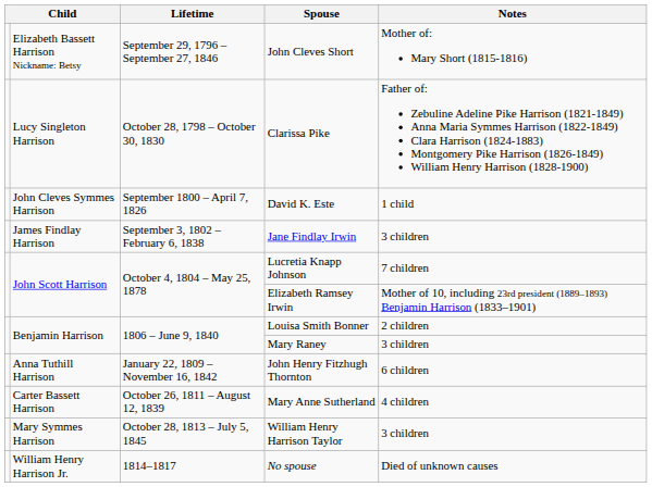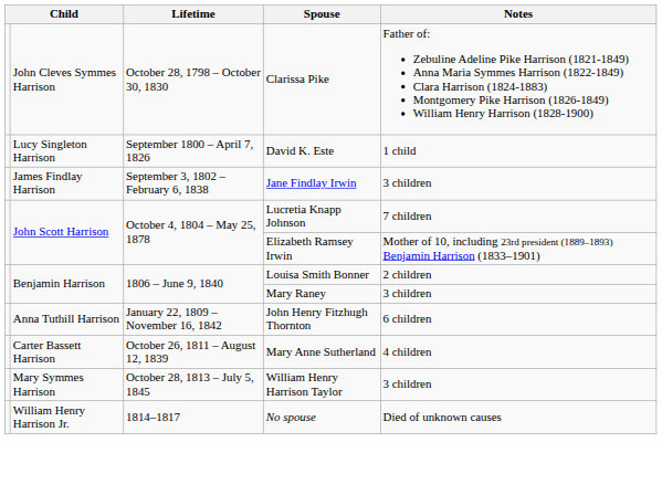- row: Elizabeth Bassett Harrison Nickname: Betsy | September 29, 1796 – September 27, 1846 | John Cleves Short | Mother of: Mary Short (1815-1816)
Clarissa Pike | column 2: Lucy Singleton Harrison -> John Cleves Symmes Harrison
David K. Este | column 2: John Cleves Symmes Harrison -> Lucy Singleton Harrison
